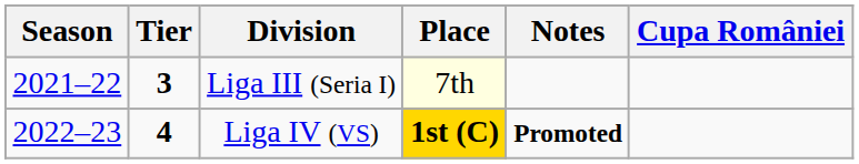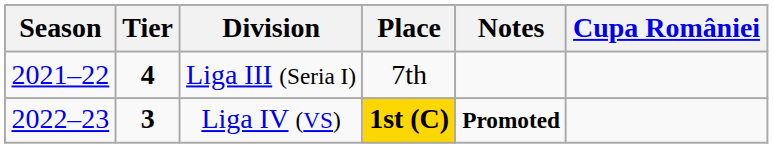Liga III (Seria I) | Tier: 3 -> 4
Liga III (Seria I) | Place: lightyellow background -> no background
Liga IV (VS) | Tier: 4 -> 3
